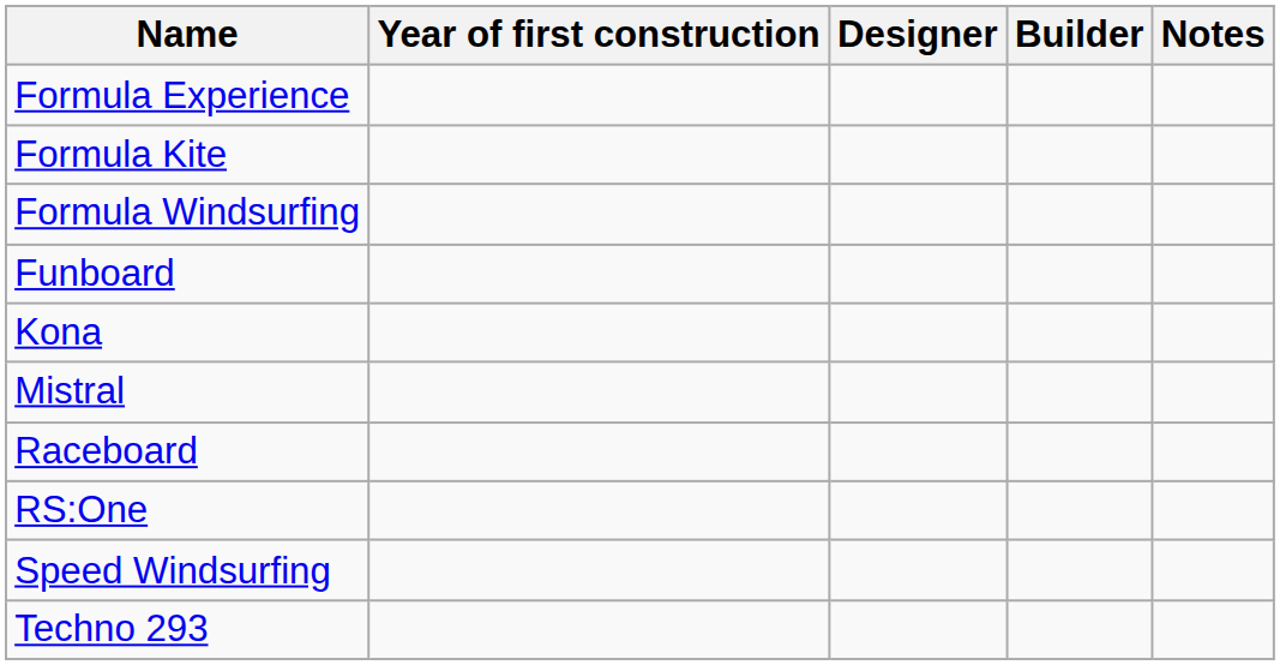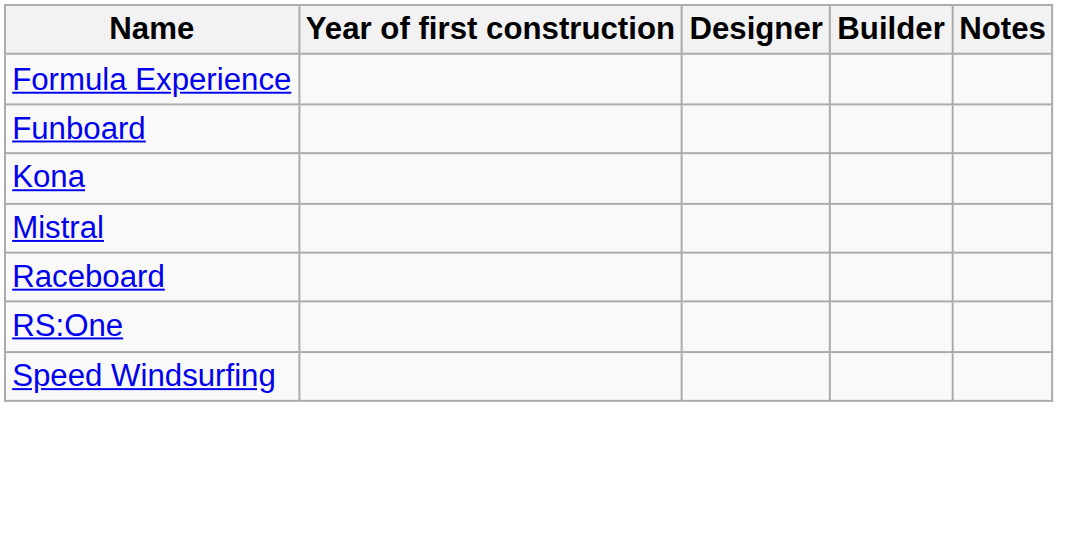- row: Formula Kite
- row: Formula Windsurfing
- row: Techno 293
